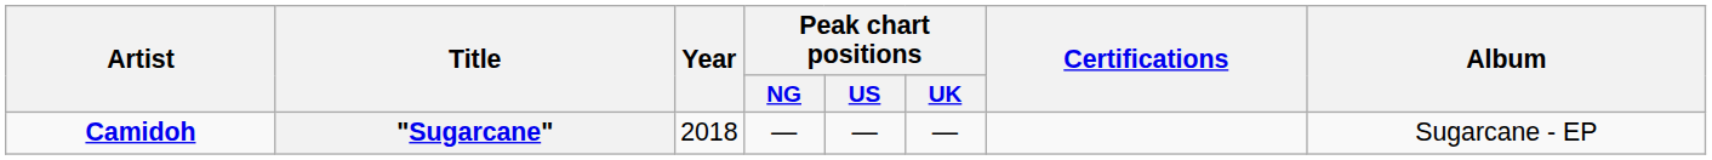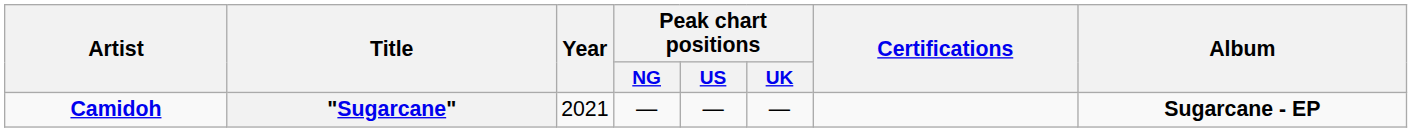"Sugarcane" | Year: 2018 -> 2021
"Sugarcane" | Album: normal -> bold
